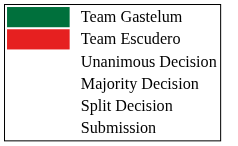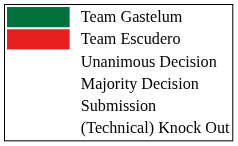- row: Split Decision
+ row: (Technical) Knock Out
